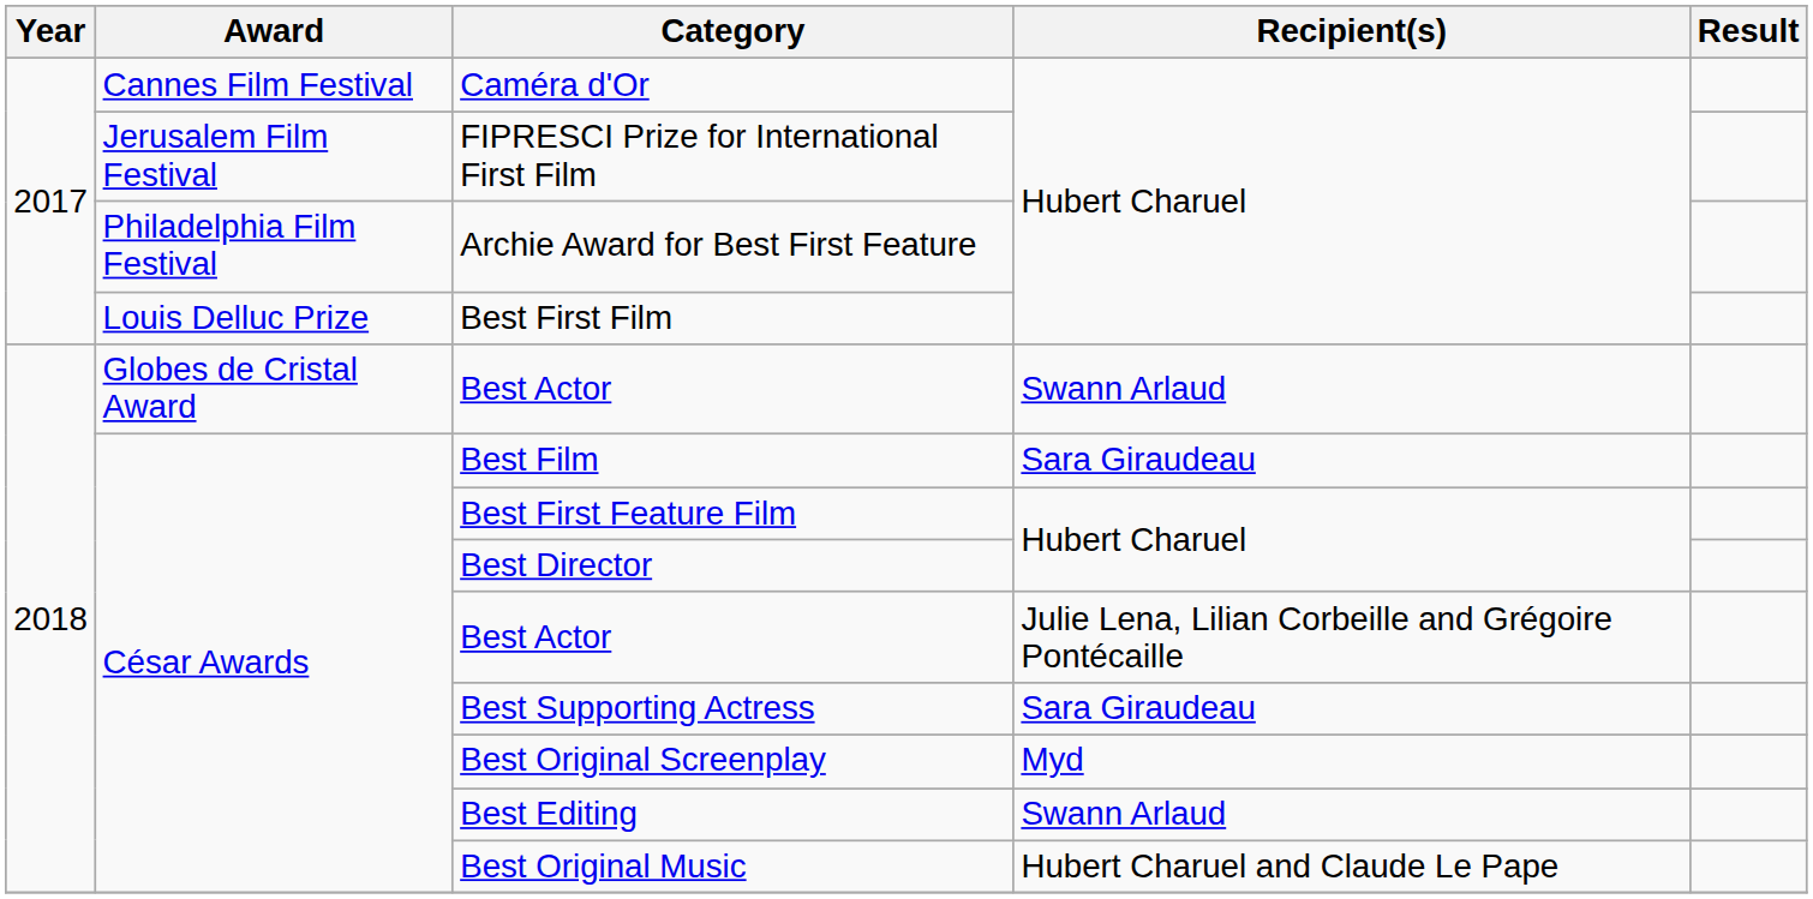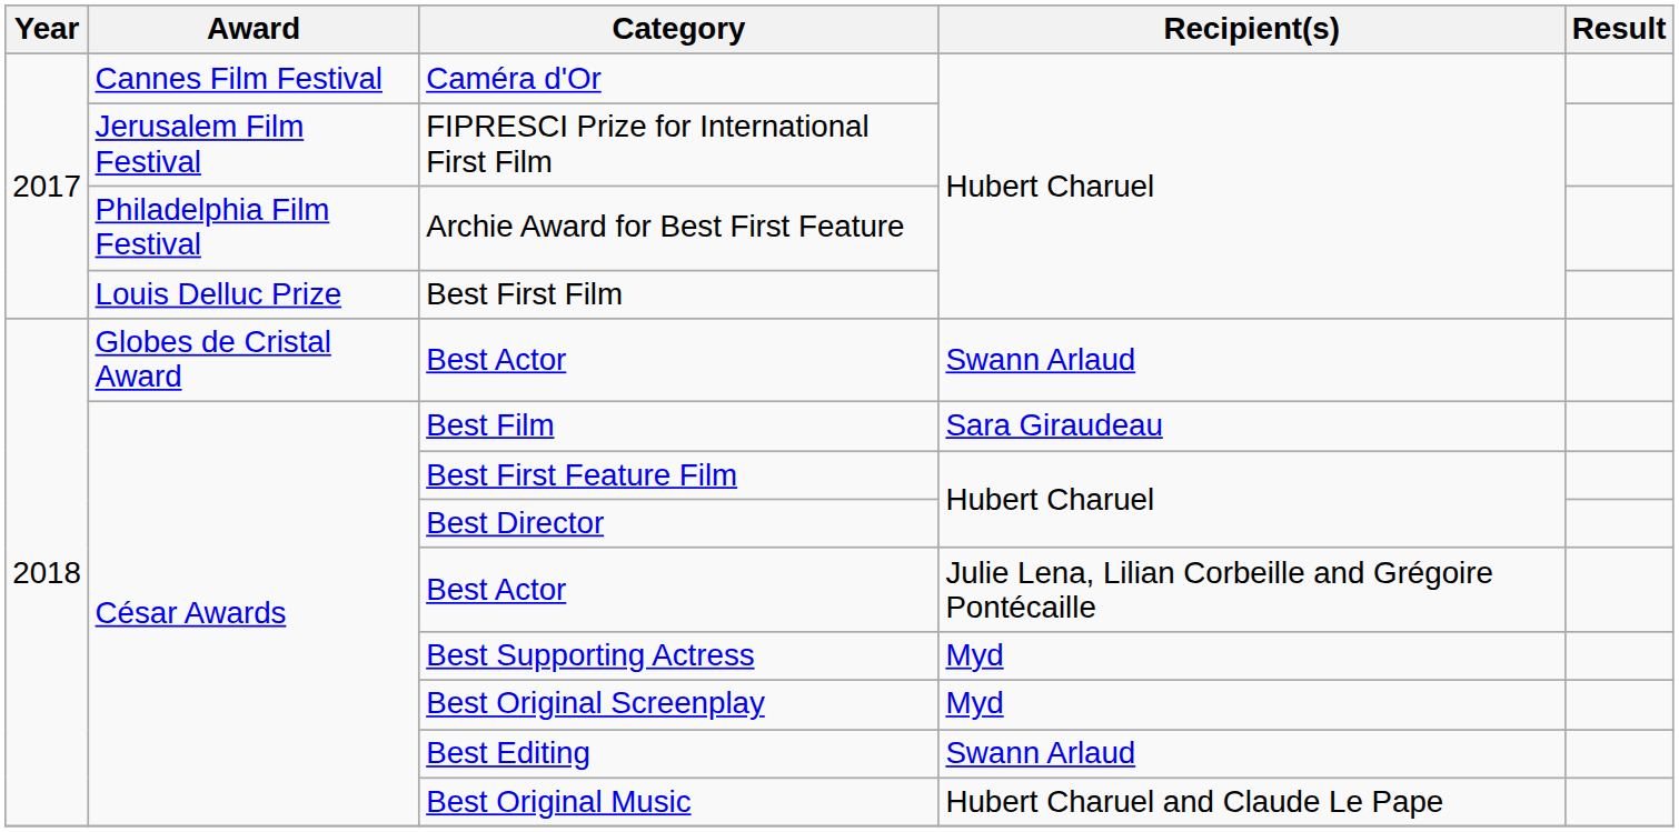Best Supporting Actress | Recipient(s): Sara Giraudeau -> Myd
